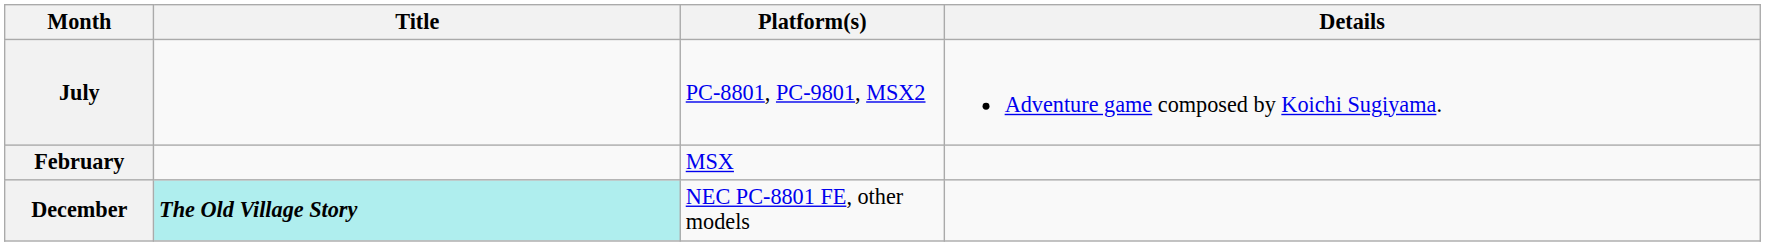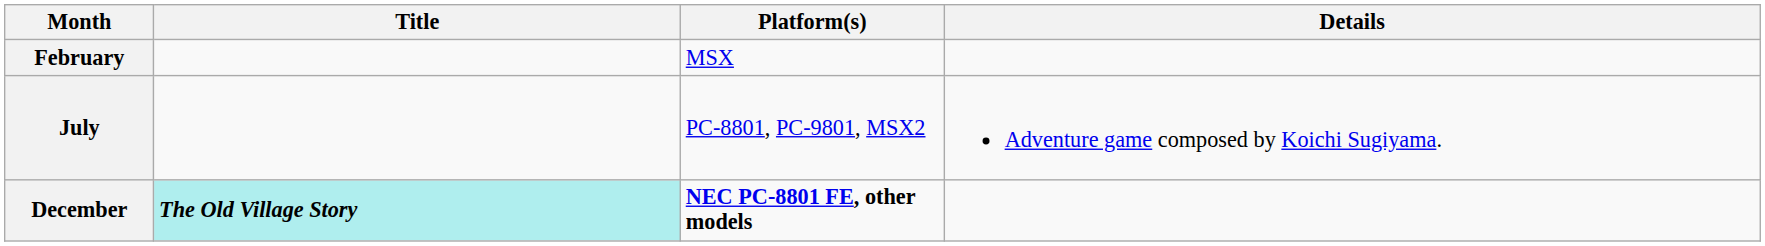rows swapped: February <-> July
December | Platform(s): normal -> bold
